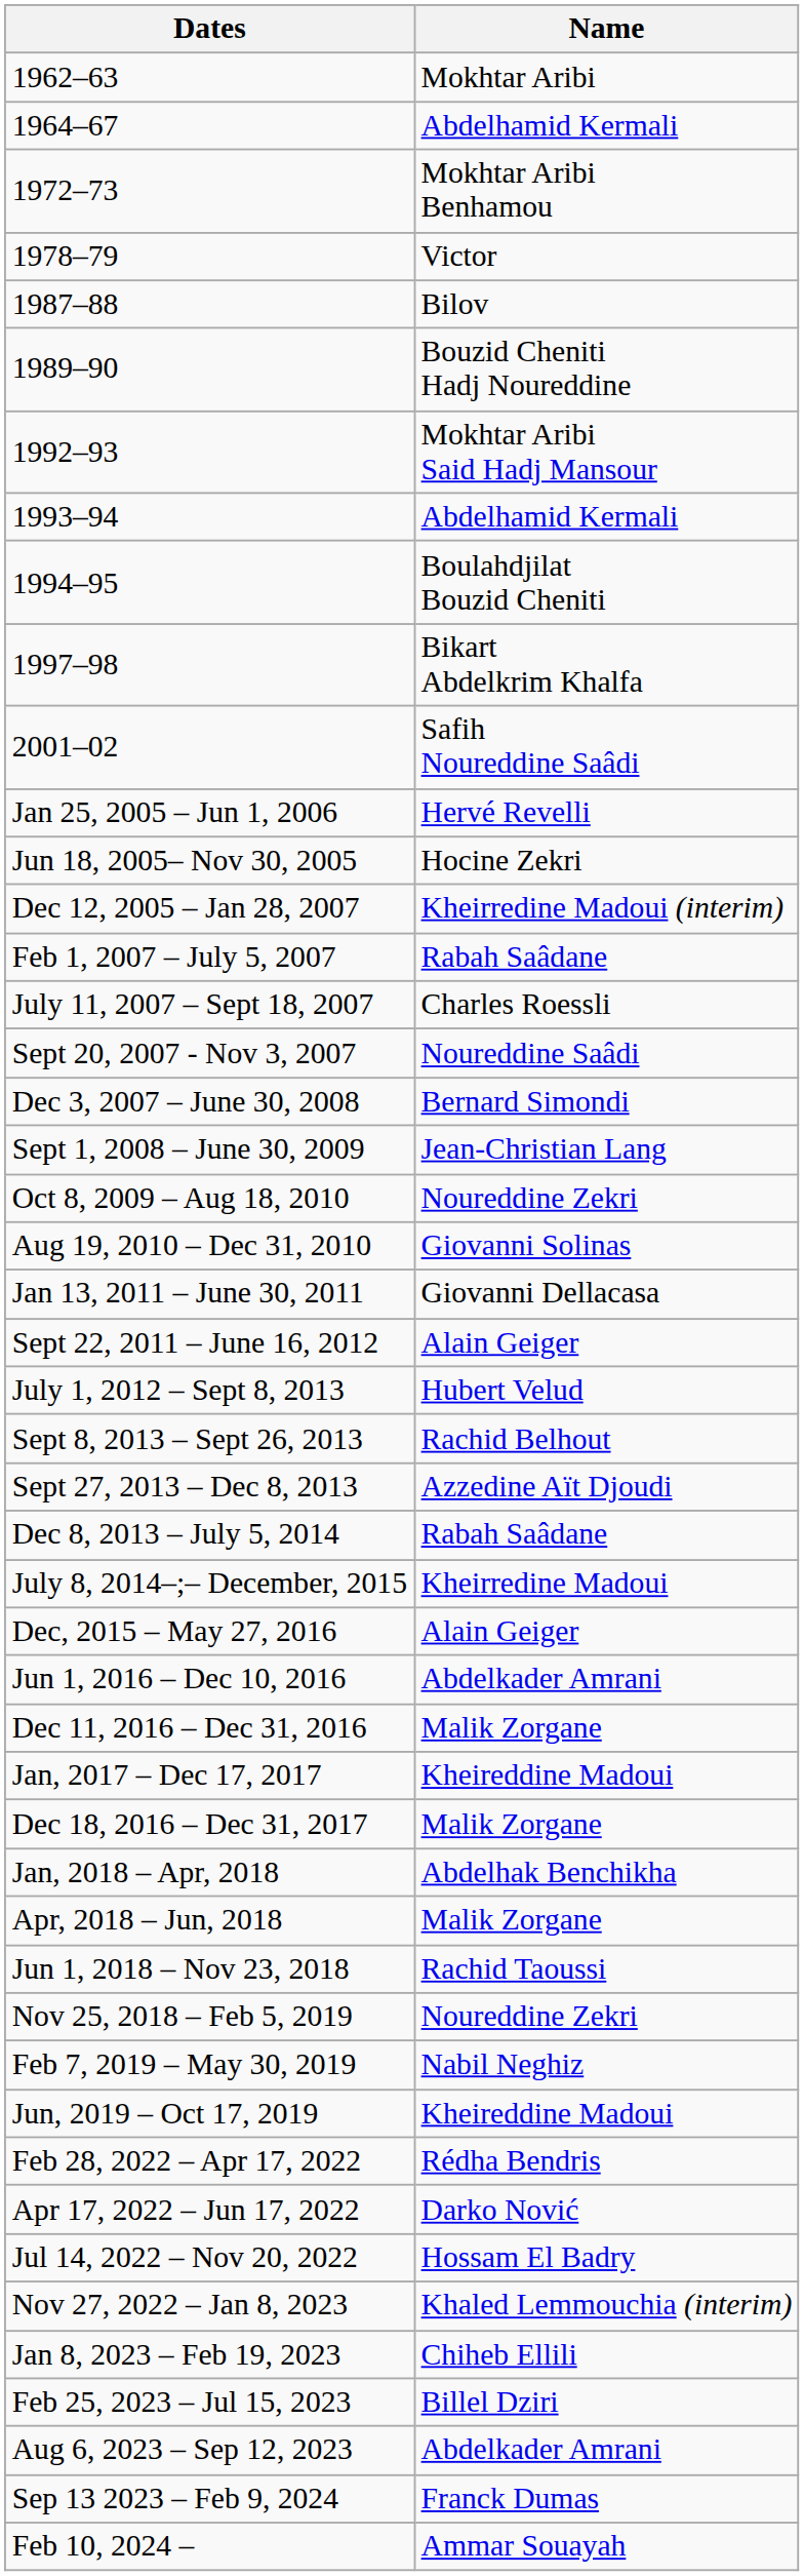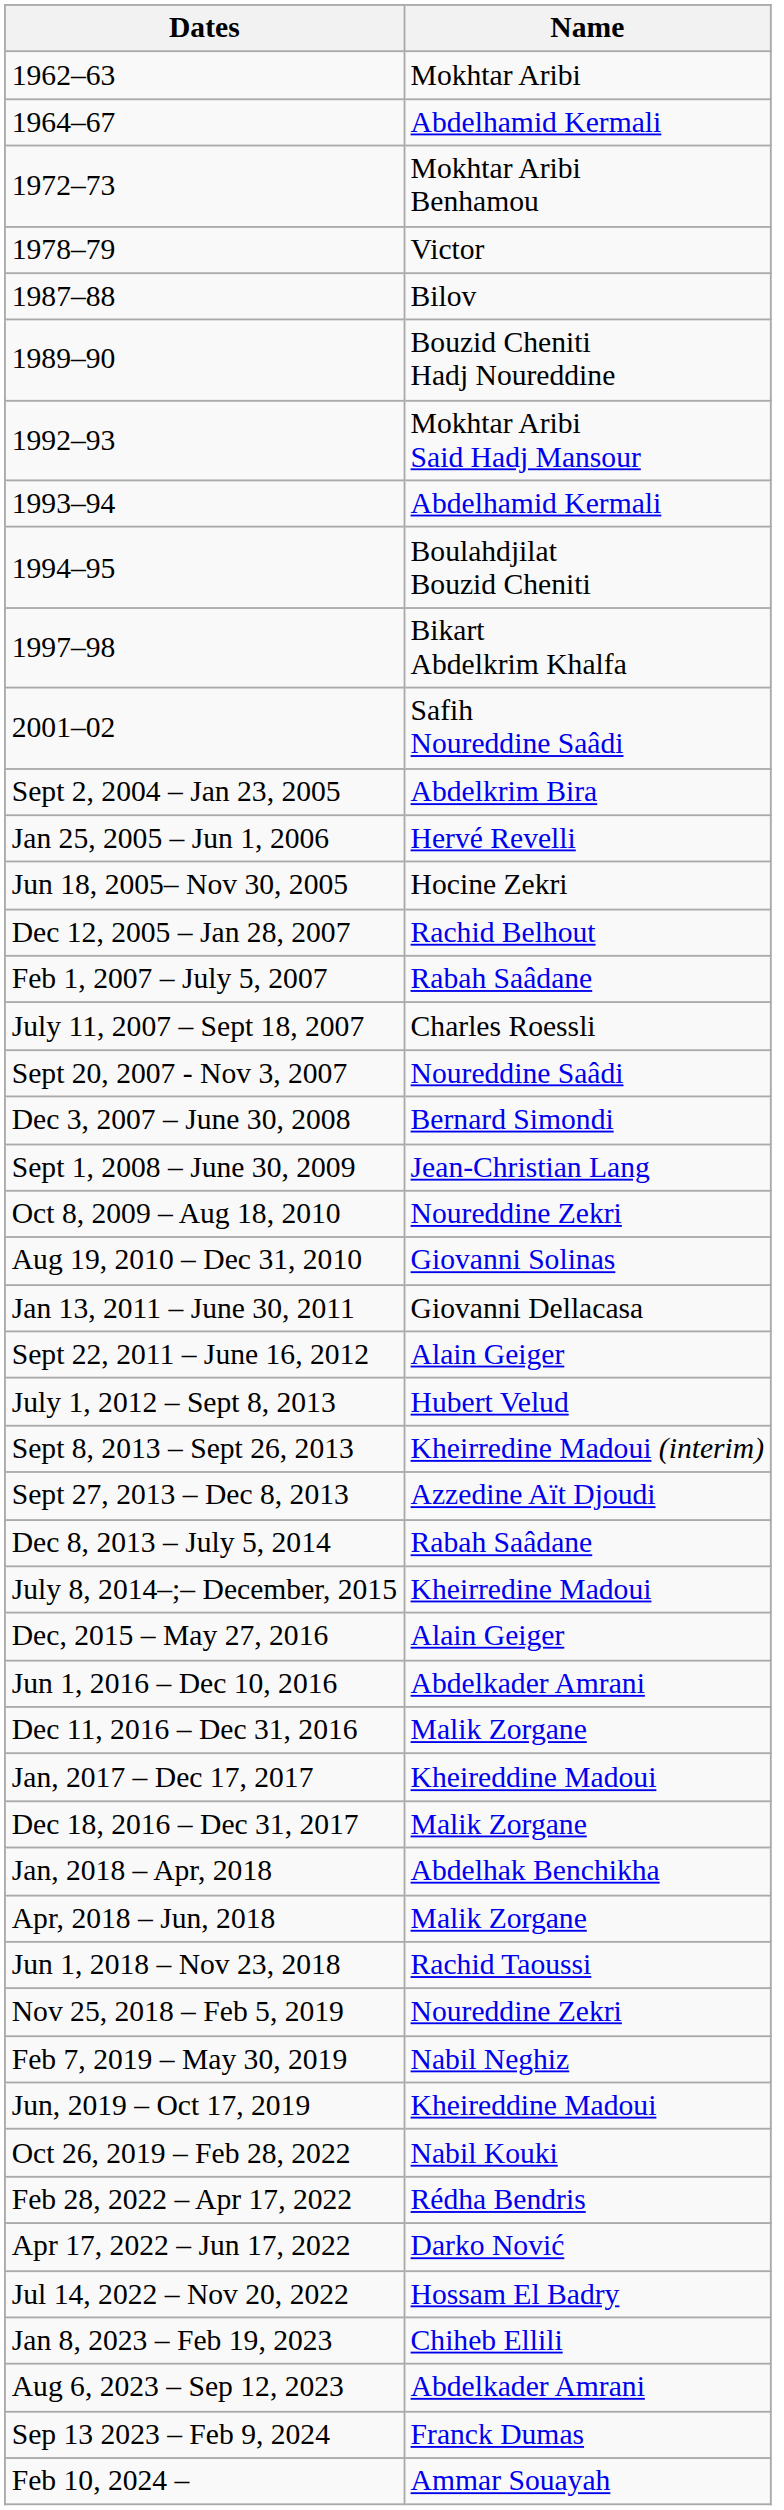+ row: Sept 2, 2004 – Jan 23, 2005 | Abdelkrim Bira
Dec 12, 2005 – Jan 28, 2007 | Name: Kheirredine Madoui (interim) -> Rachid Belhout
Sept 8, 2013 – Sept 26, 2013 | Name: Rachid Belhout -> Kheirredine Madoui (interim)
+ row: Oct 26, 2019 – Feb 28, 2022 | Nabil Kouki
- row: Nov 27, 2022 – Jan 8, 2023 | Khaled Lemmouchia (interim)
- row: Feb 25, 2023 – Jul 15, 2023 | Billel Dziri
